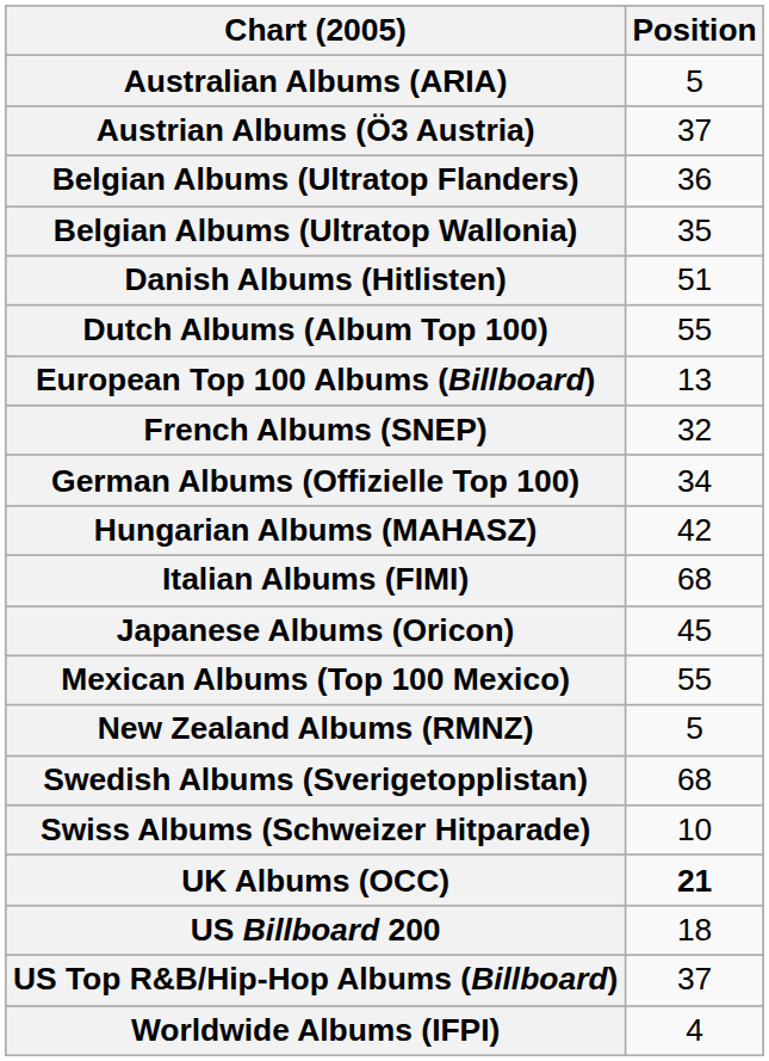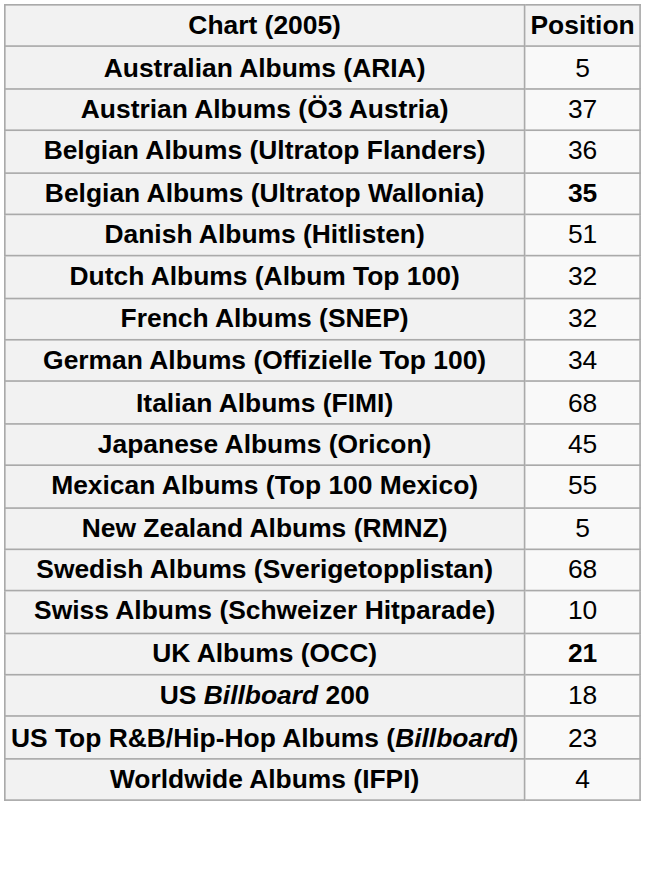Belgian Albums (Ultratop Wallonia) | Position: normal -> bold
Dutch Albums (Album Top 100) | Position: 55 -> 32
- row: European Top 100 Albums (Billboard) | 13
- row: Hungarian Albums (MAHASZ) | 42
US Top R&B/Hip-Hop Albums (Billboard) | Position: 37 -> 23
